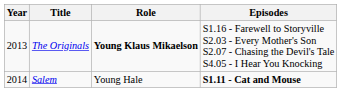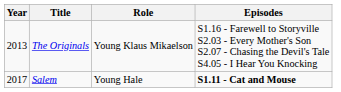The Originals | Role: bold -> normal
Salem | Year: 2014 -> 2017
